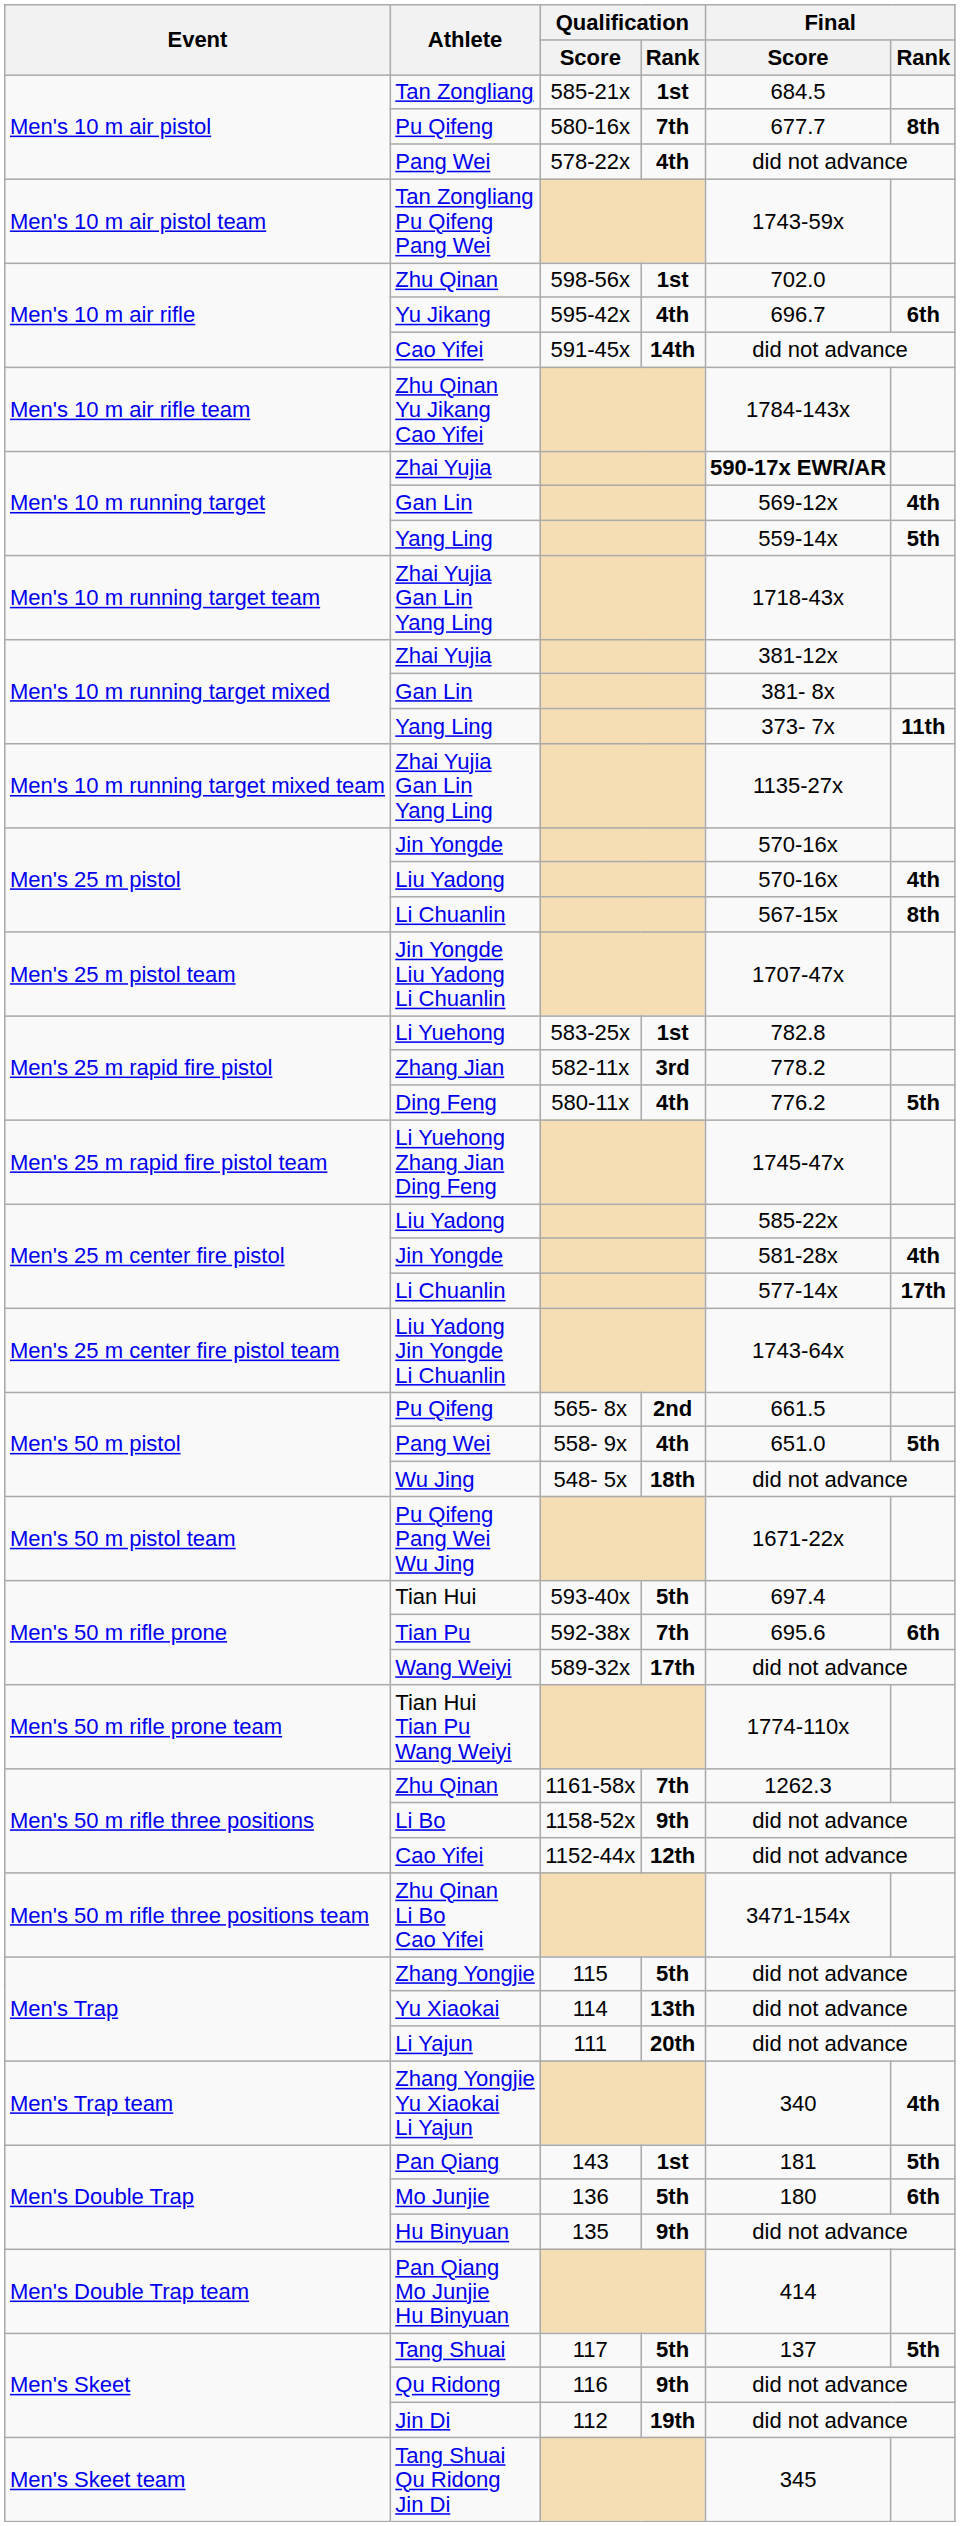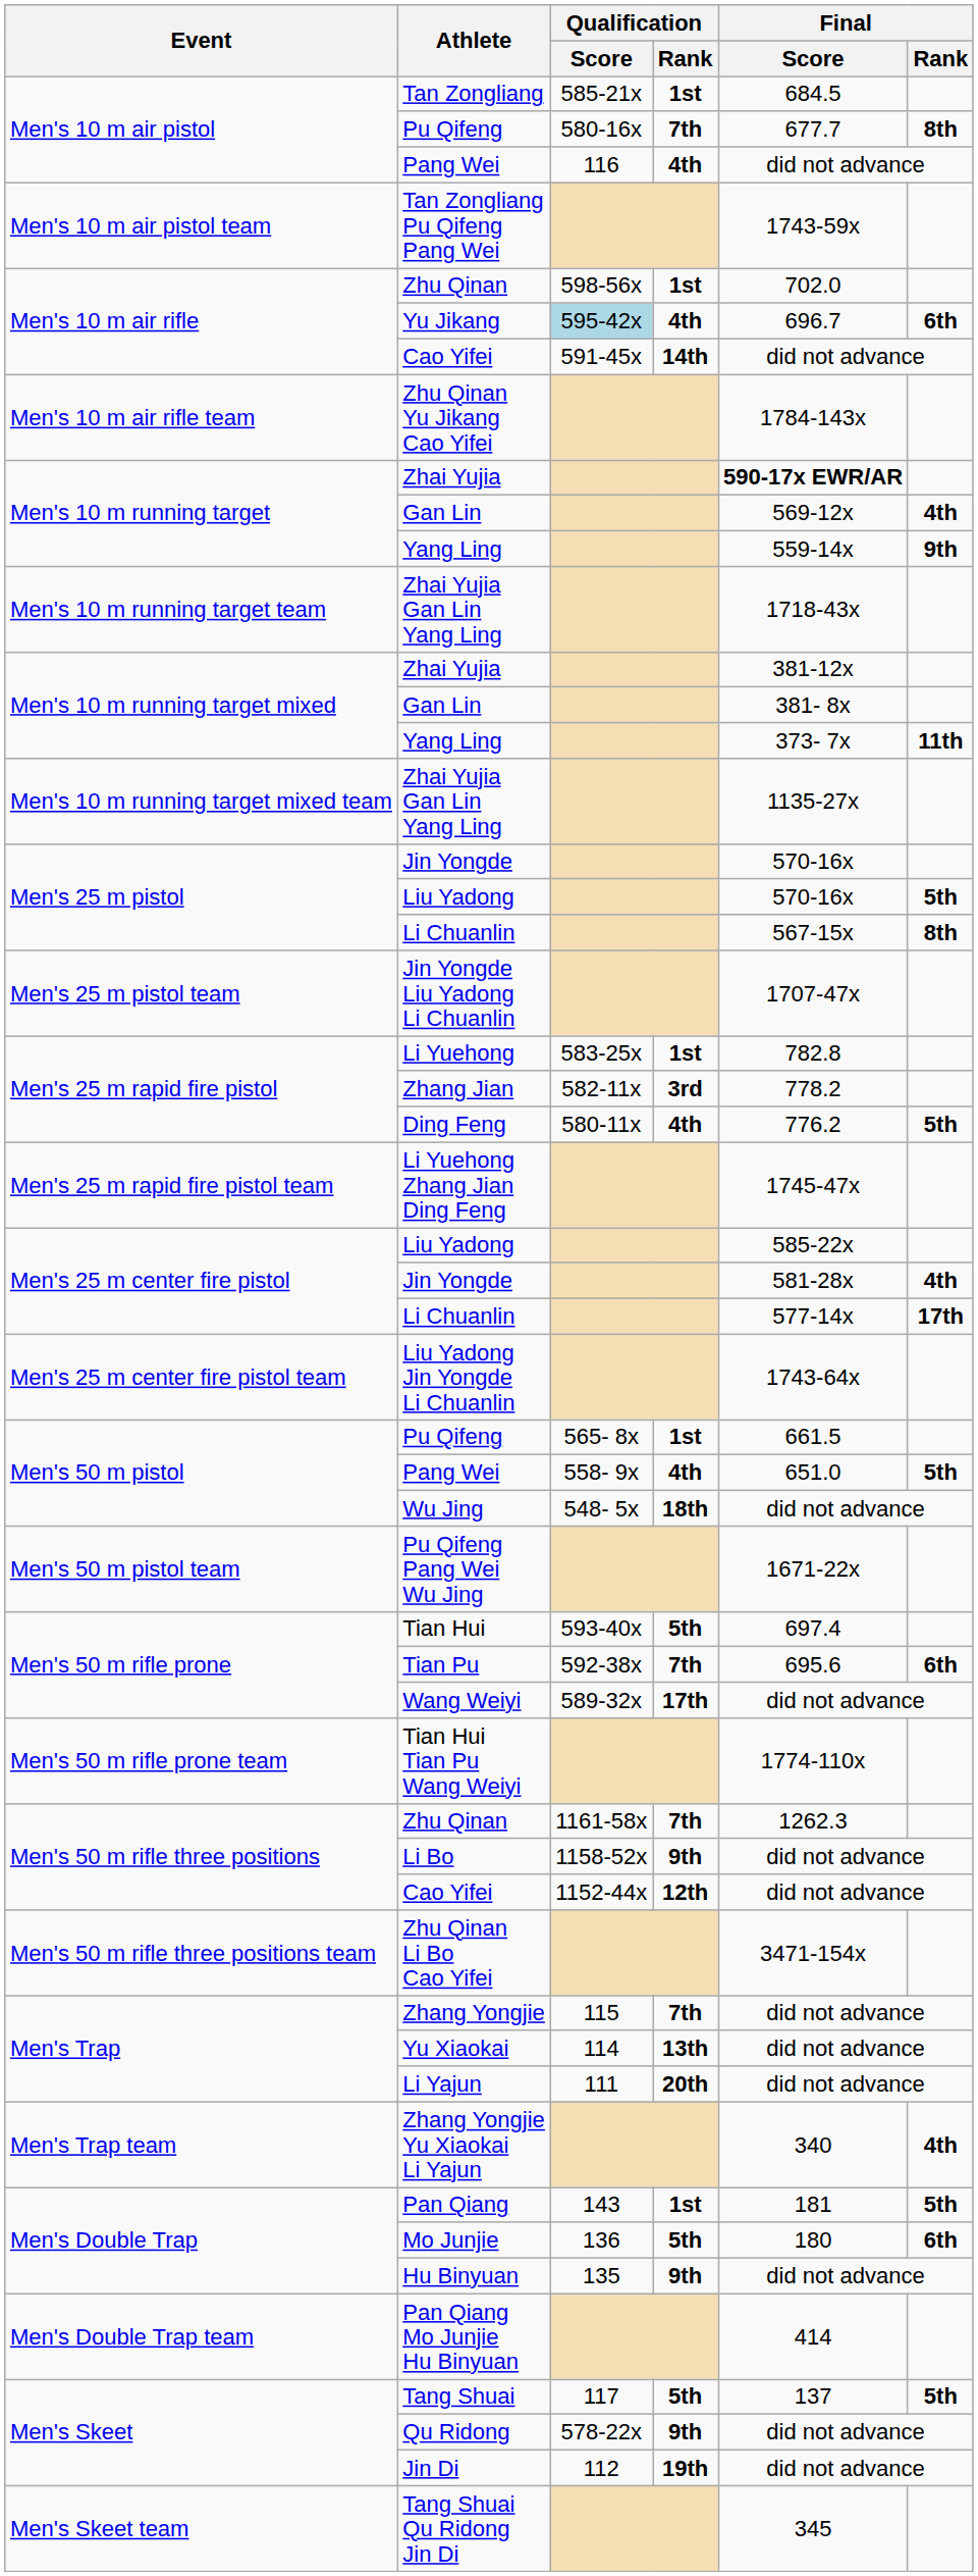Men's 10 m air pistol / Pang Wei | Qualification / Score: 578-22x -> 116
Yu Jikang | Qualification / Score: no background -> lightblue background
Men's 10 m running target / Yang Ling | Final / Rank: 5th -> 9th
Men's 25 m pistol / Liu Yadong | Final / Rank: 4th -> 5th
Men's 50 m pistol / Pu Qifeng | Qualification / Rank: 2nd -> 1st
Zhang Yongjie | Qualification / Rank: 5th -> 7th
Qu Ridong | Qualification / Score: 116 -> 578-22x
